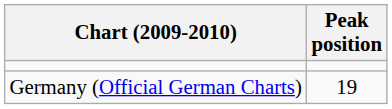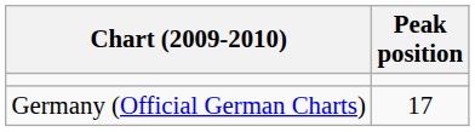Germany (Official German Charts) | Peak position: 19 -> 17
